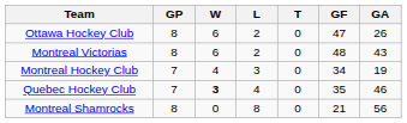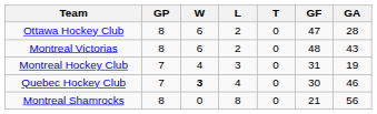Ottawa Hockey Club | GA: 26 -> 28
Montreal Hockey Club | GF: 34 -> 31
Quebec Hockey Club | GF: 35 -> 30
